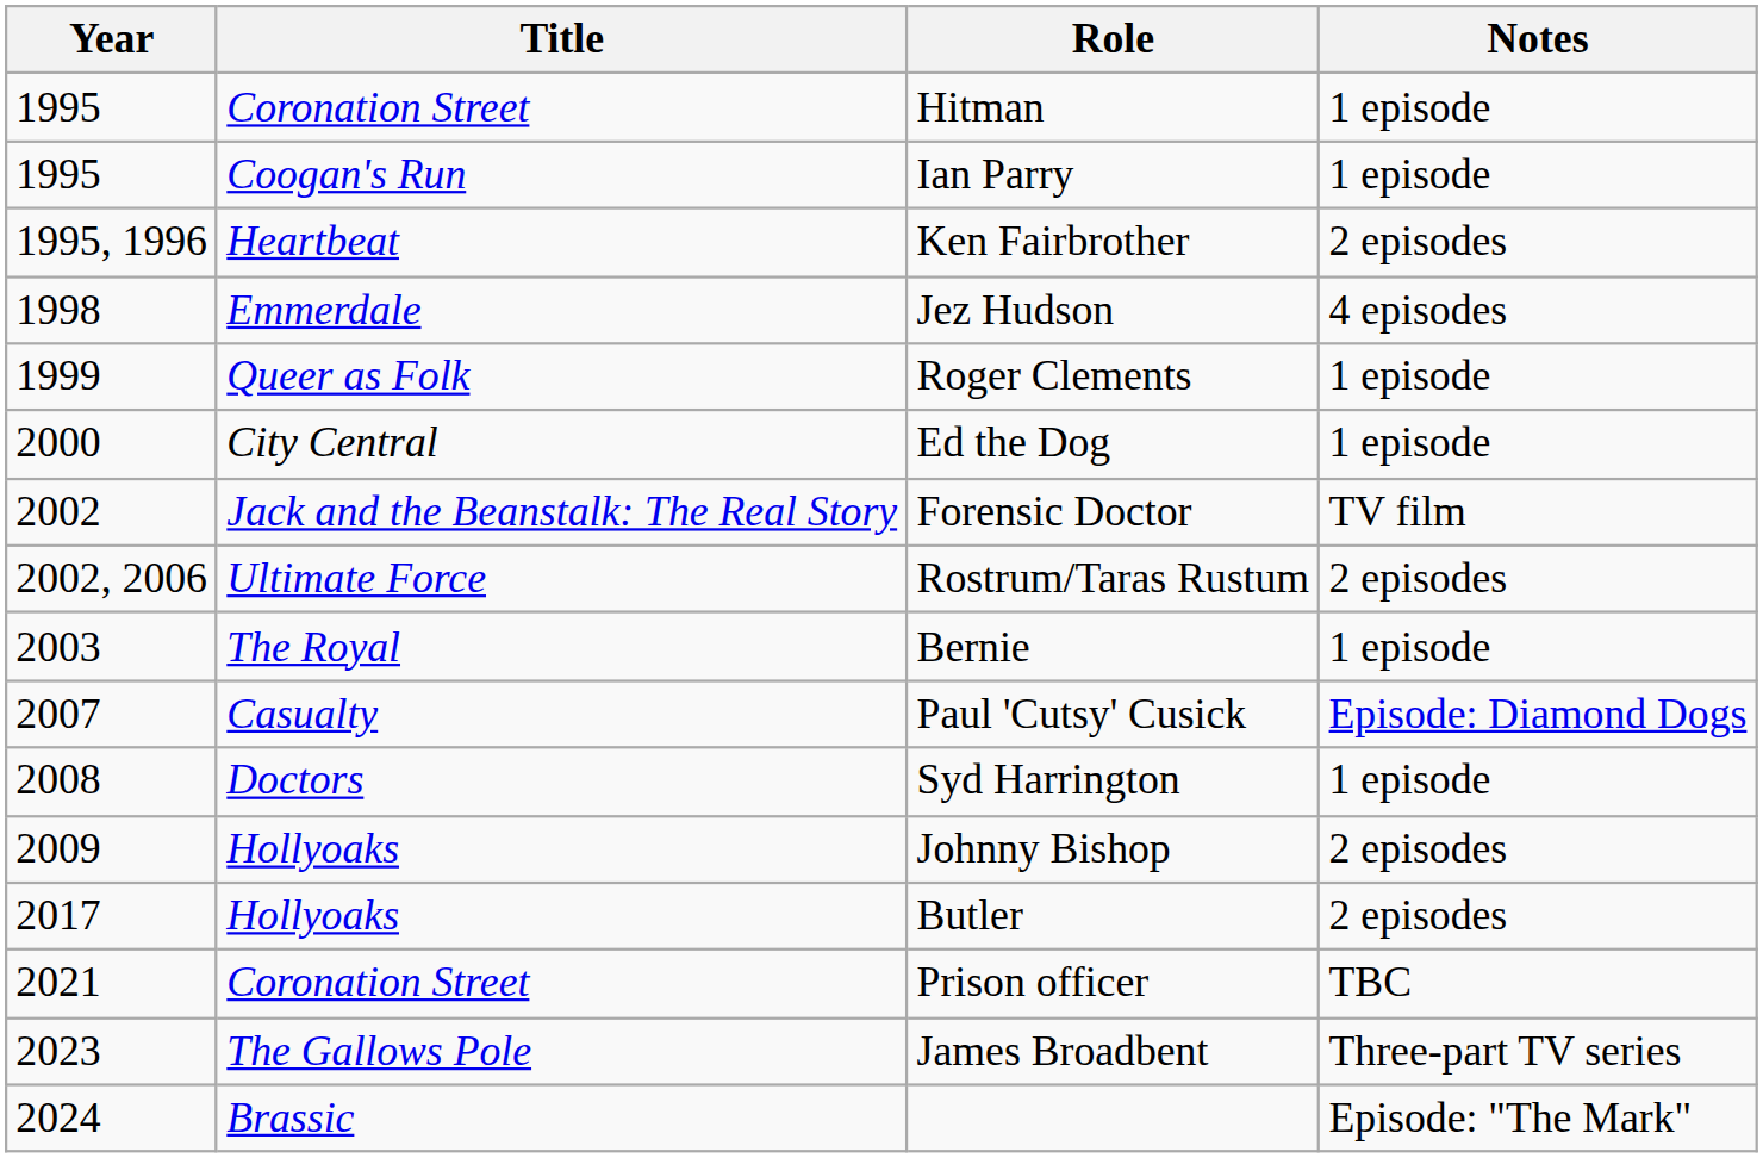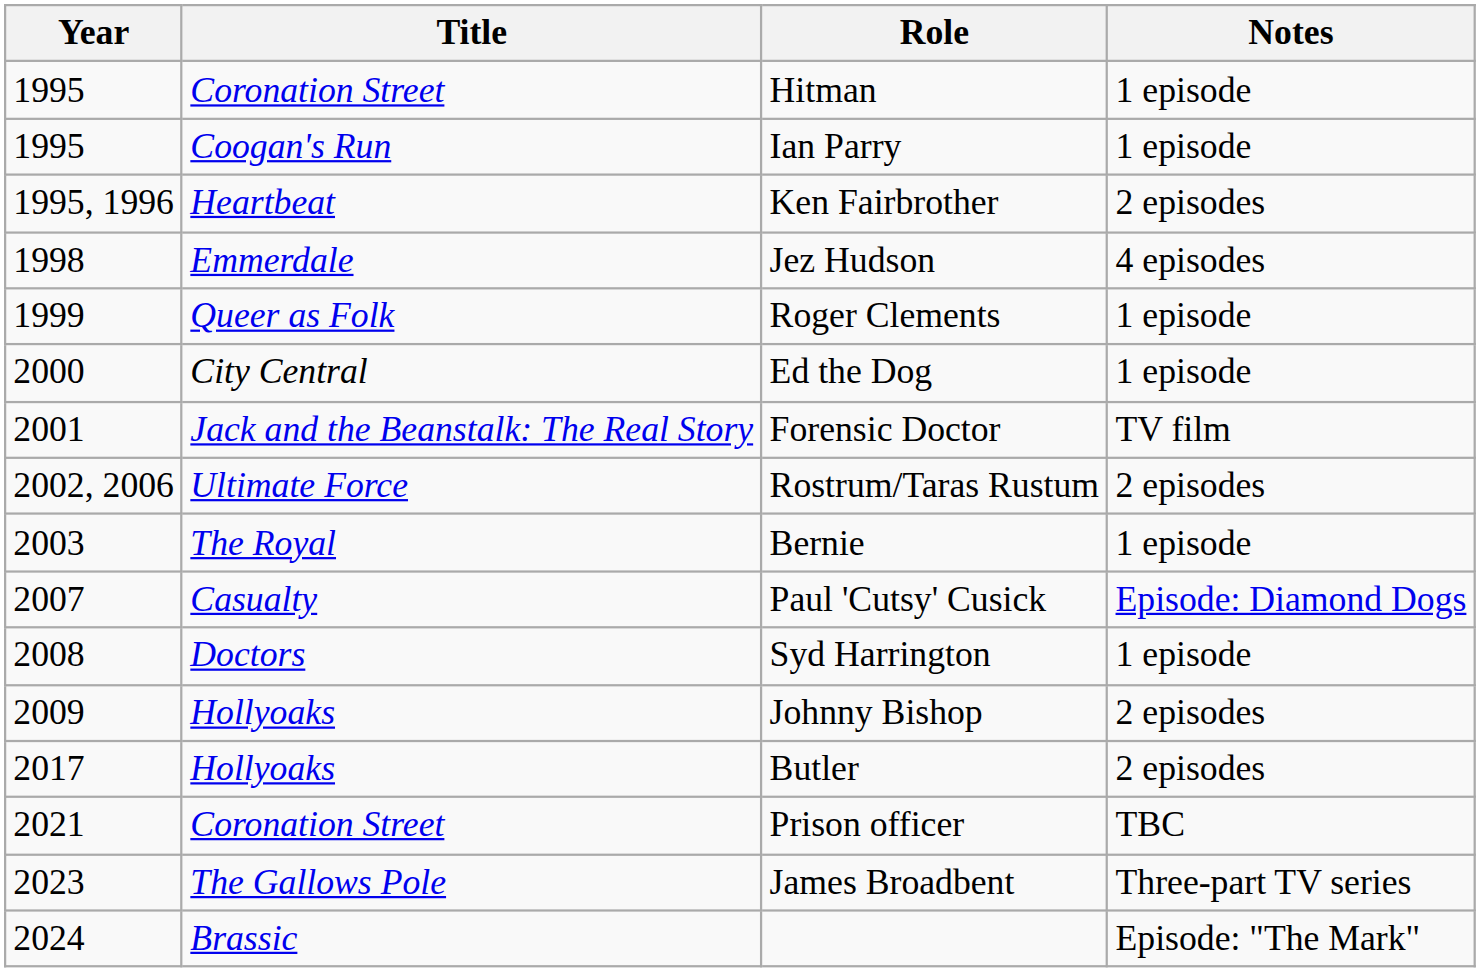Forensic Doctor | Year: 2002 -> 2001
